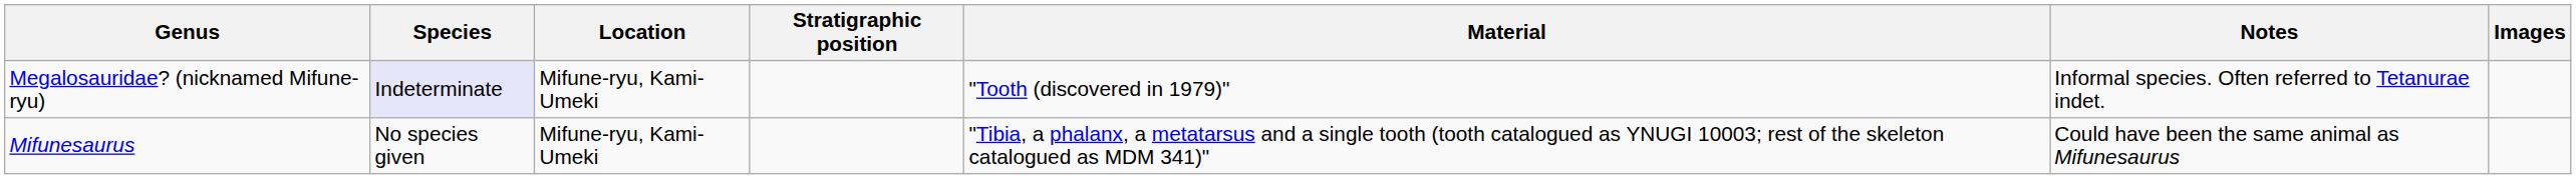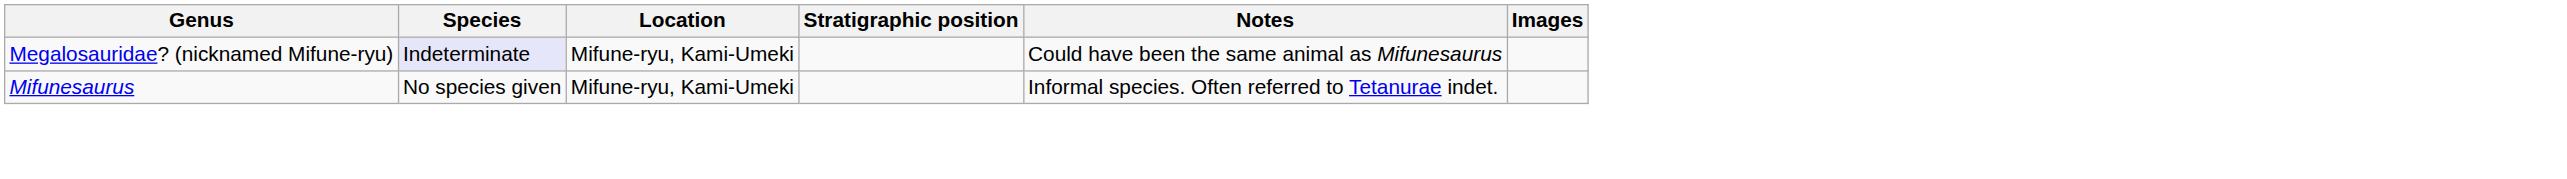- column: Material | "Tooth (discovered in 1979)" | "Tibia, a phalanx, a metatarsus and a single tooth (tooth catalogued as YNUGI 10003; rest of the skeleton catalogued as MDM 341)"
Megalosauridae? (nicknamed Mifune-ryu) | Notes: Informal species. Often referred to Tetanurae indet. -> Could have been the same animal as Mifunesaurus
Mifunesaurus | Notes: Could have been the same animal as Mifunesaurus -> Informal species. Often referred to Tetanurae indet.
